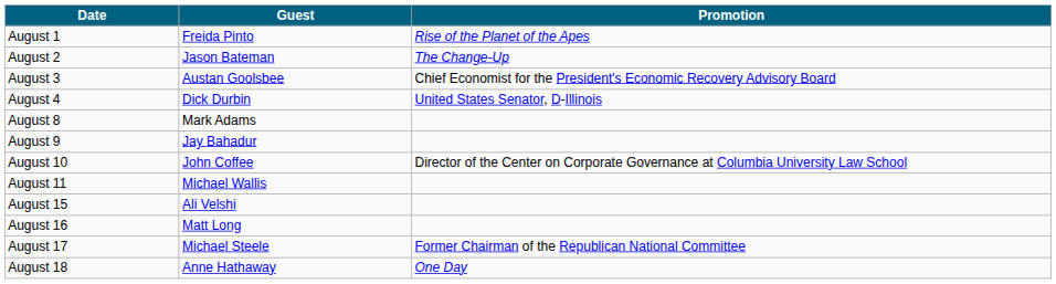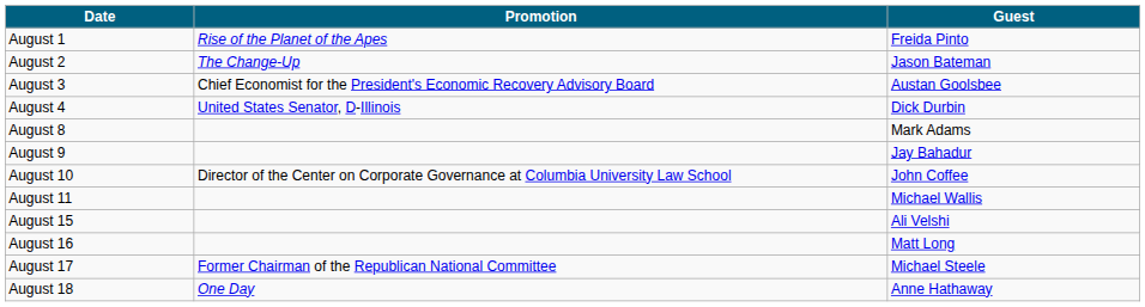columns swapped: Guest <-> Promotion
